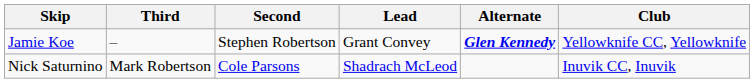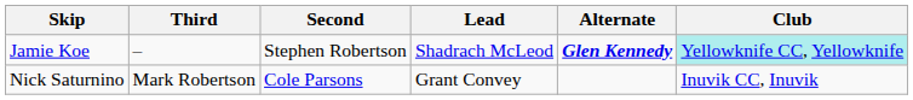Jamie Koe | Lead: Grant Convey -> Shadrach McLeod
Jamie Koe | Club: no background -> paleturquoise background
Nick Saturnino | Lead: Shadrach McLeod -> Grant Convey
